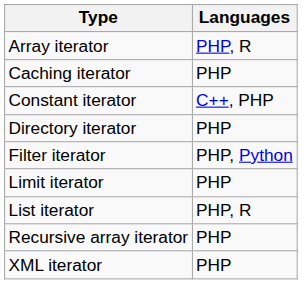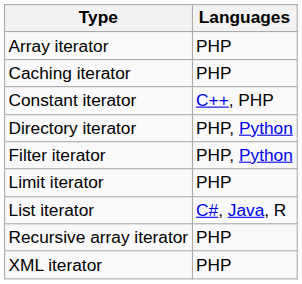Array iterator | Languages: PHP, R -> PHP
Directory iterator | Languages: PHP -> PHP, Python
List iterator | Languages: PHP, R -> C#, Java, R
